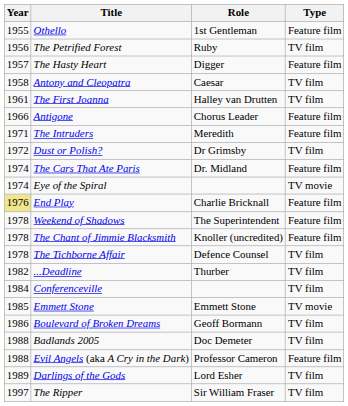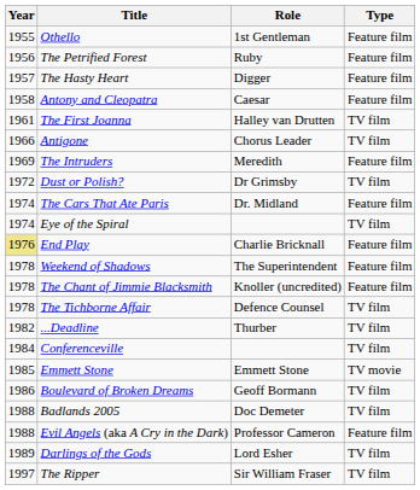The Petrified Forest | Type: TV film -> Feature film
Antony and Cleopatra | Type: TV film -> Feature film
Antigone | Type: Feature film -> TV film
The Intruders | Year: 1971 -> 1969
Eye of the Spiral | Type: TV movie -> TV film
